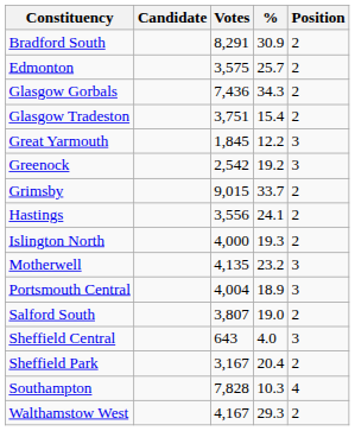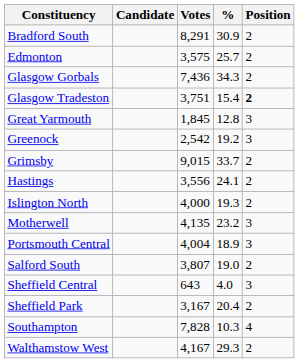Glasgow Tradeston | Position: normal -> bold
Great Yarmouth | %: 12.2 -> 12.8
